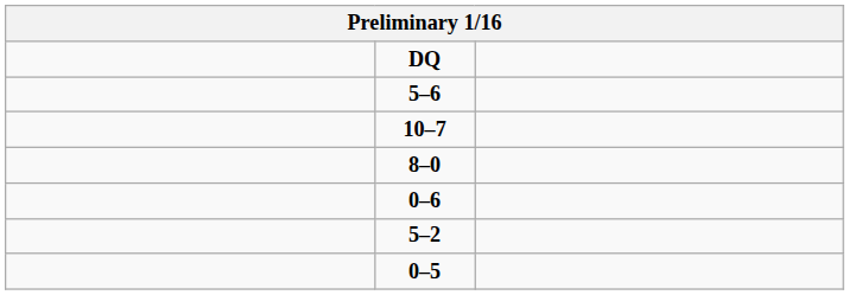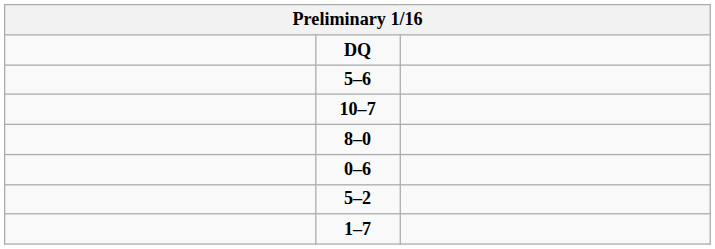- row: 0–5
+ row: 1–7
